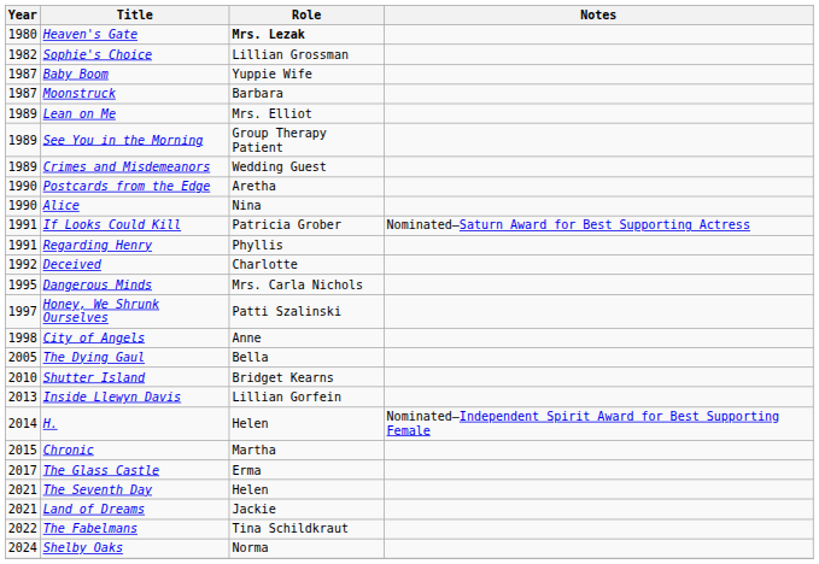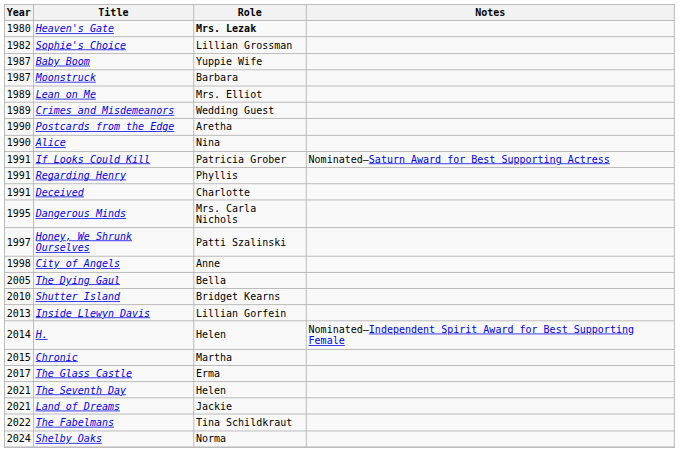- row: 1989 | See You in the Morning | Group Therapy Patient
Deceived | Year: 1992 -> 1991
